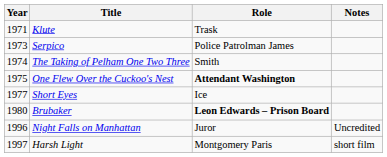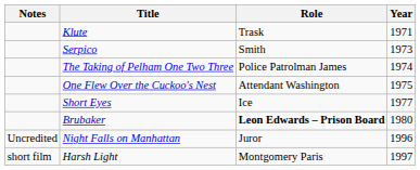columns swapped: Year <-> Notes
Serpico | Role: Police Patrolman James -> Smith
The Taking of Pelham One Two Three | Role: Smith -> Police Patrolman James
One Flew Over the Cuckoo's Nest | Role: bold -> normal
